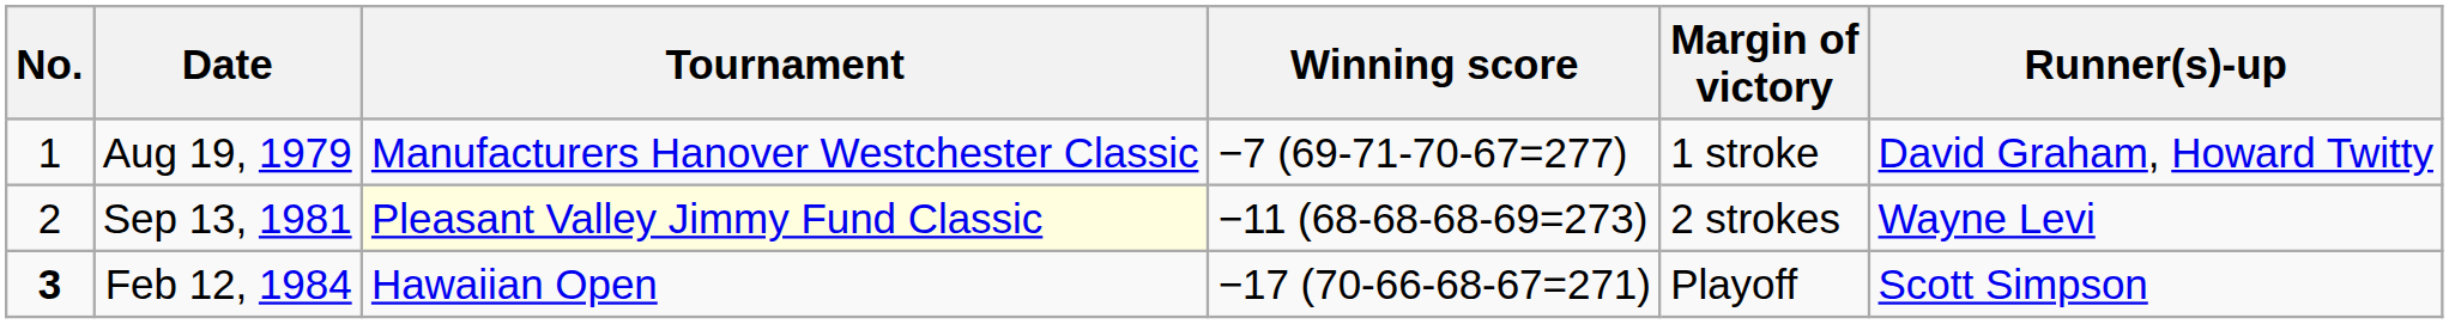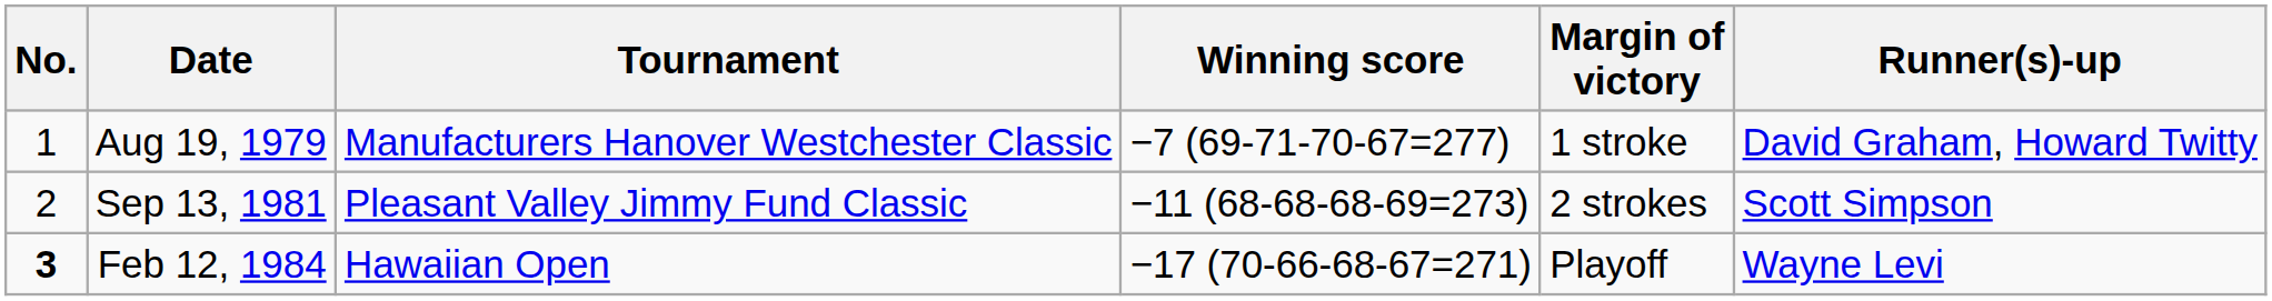Sep 13, 1981 | Tournament: lightyellow background -> no background
Sep 13, 1981 | Runner(s)-up: Wayne Levi -> Scott Simpson
Feb 12, 1984 | Runner(s)-up: Scott Simpson -> Wayne Levi
